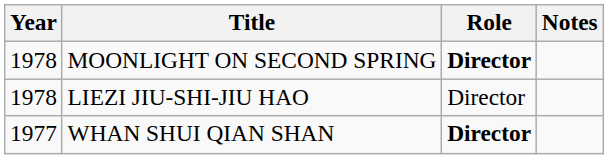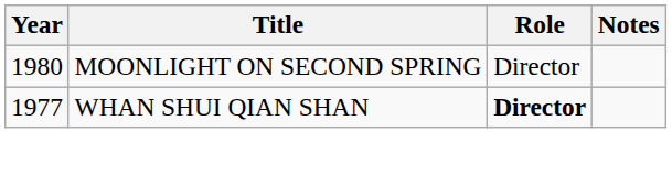MOONLIGHT ON SECOND SPRING | Year: 1978 -> 1980
MOONLIGHT ON SECOND SPRING | Role: bold -> normal
- row: 1978 | LIEZI JIU-SHI-JIU HAO | Director
